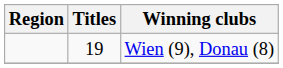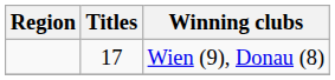Wien (9), Donau (8) | Titles: 19 -> 17
